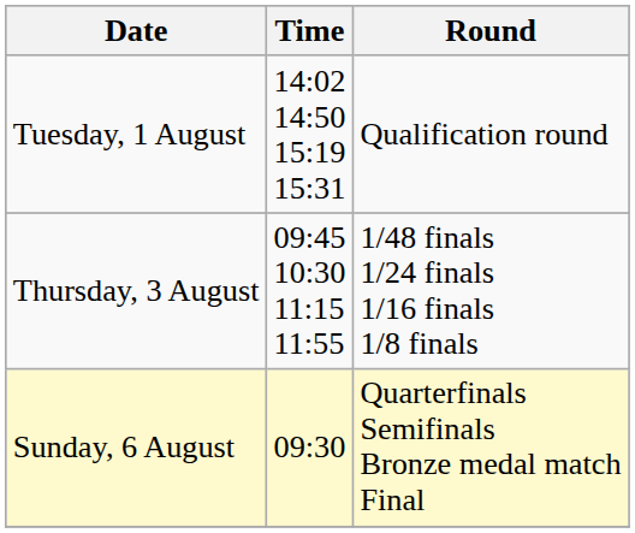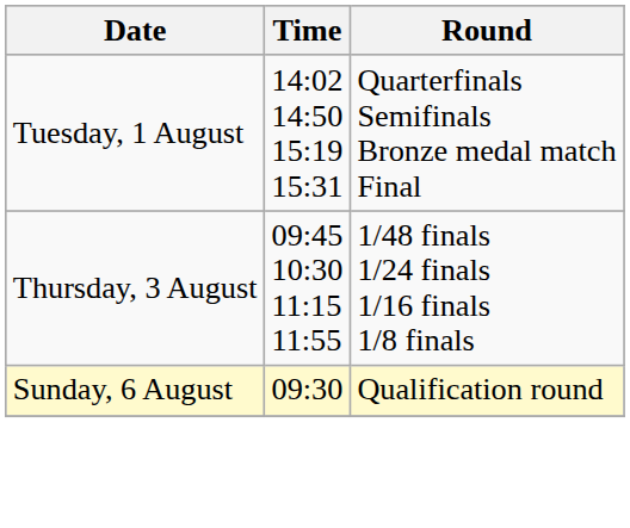Tuesday, 1 August | Round: Qualification round -> Quarterfinals Semifinals Bronze medal match Final
Sunday, 6 August | Round: Quarterfinals Semifinals Bronze medal match Final -> Qualification round
